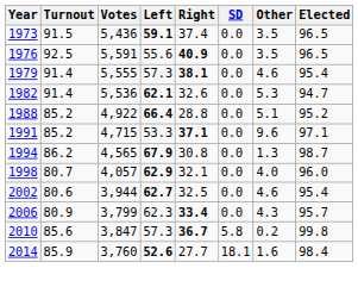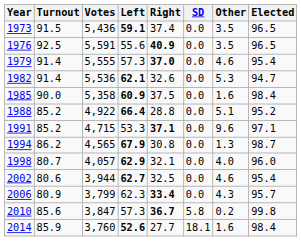1979 | Right: 38.1 -> 37.0
+ row: 1985 | 90.0 | 5,358 | 60.9 | 37.5 | 0.0 | 1.6 | 98.4
